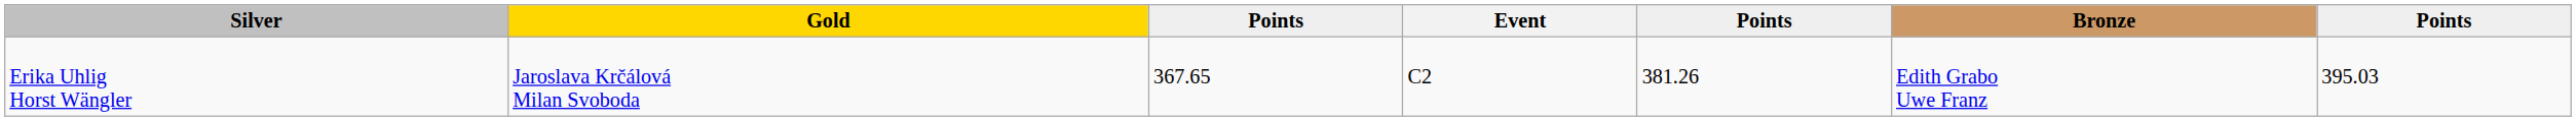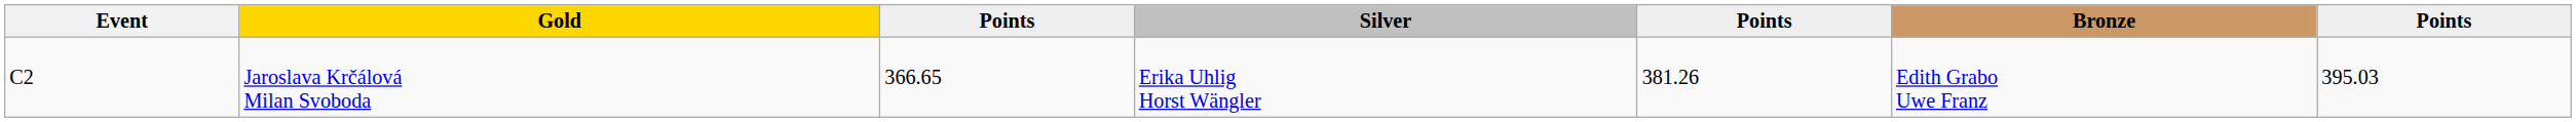columns swapped: Event <-> Silver
Jaroslava Krčálová Milan Svoboda | column 3: 367.65 -> 366.65
